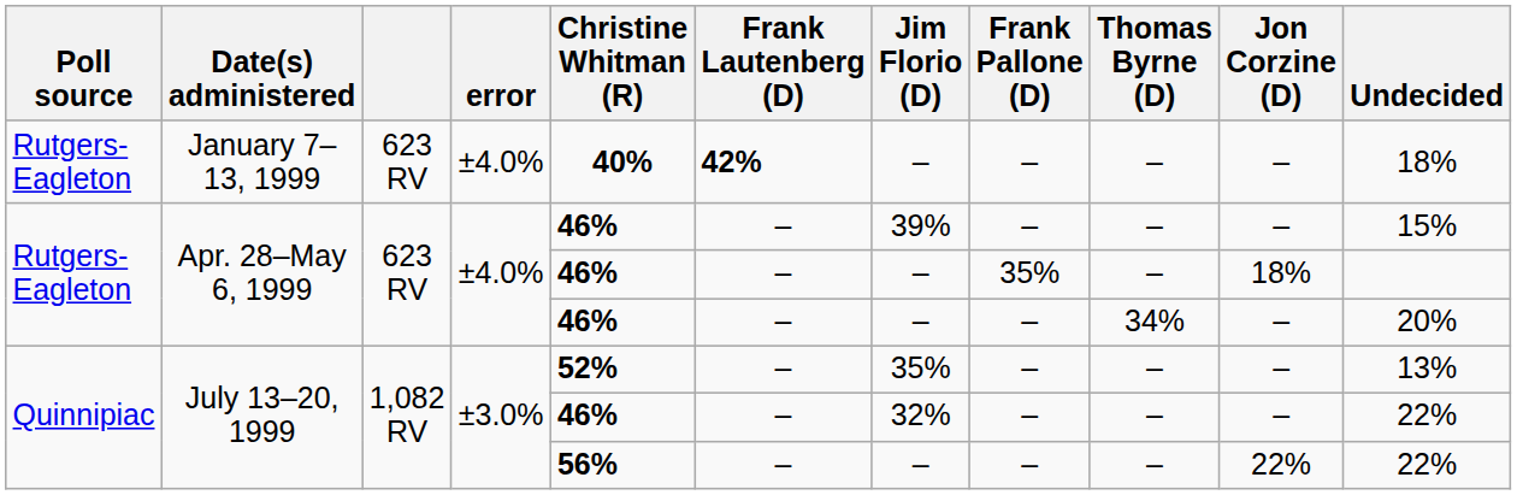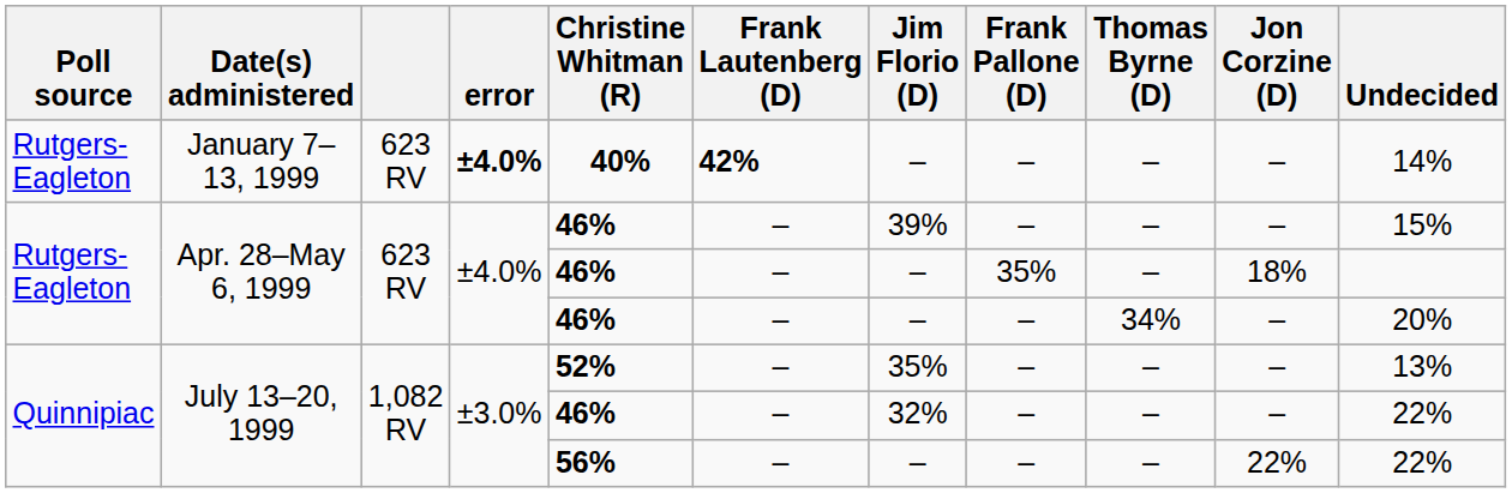January 7–13, 1999 | error: normal -> bold
January 7–13, 1999 | Undecided: 18% -> 14%
